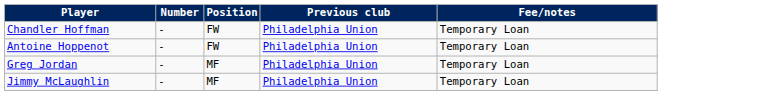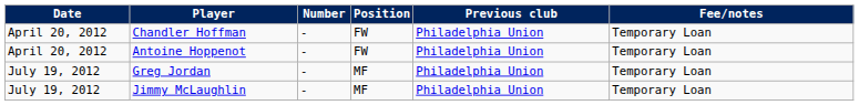+ column: Date | April 20, 2012 | April 20, 2012 | July 19, 2012 | July 19, 2012
